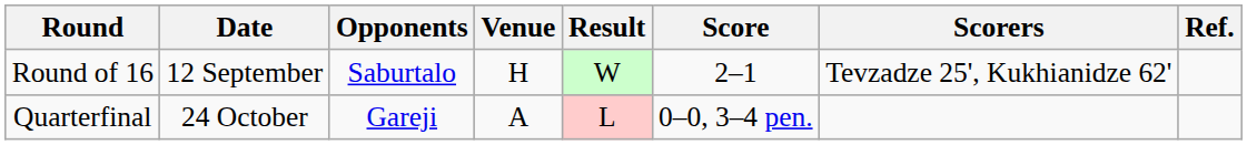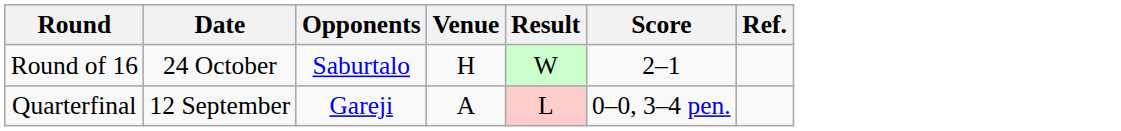- column: Scorers | Tevzadze 25', Kukhianidze 62'
Round of 16 | Date: 12 September -> 24 October
Quarterfinal | Date: 24 October -> 12 September
